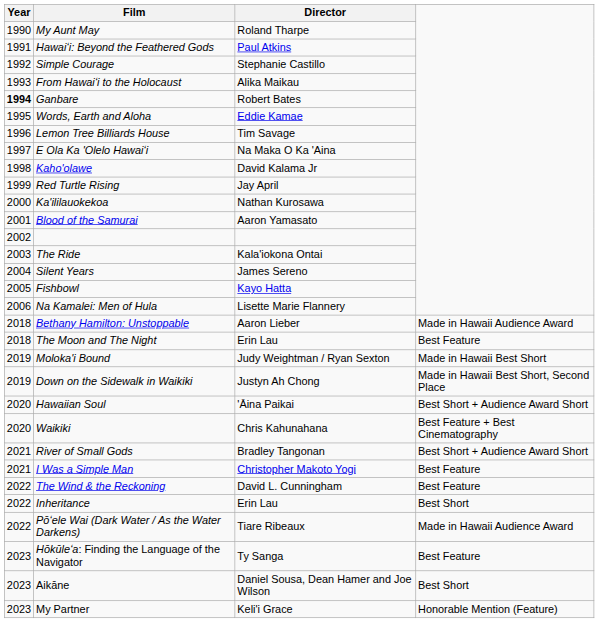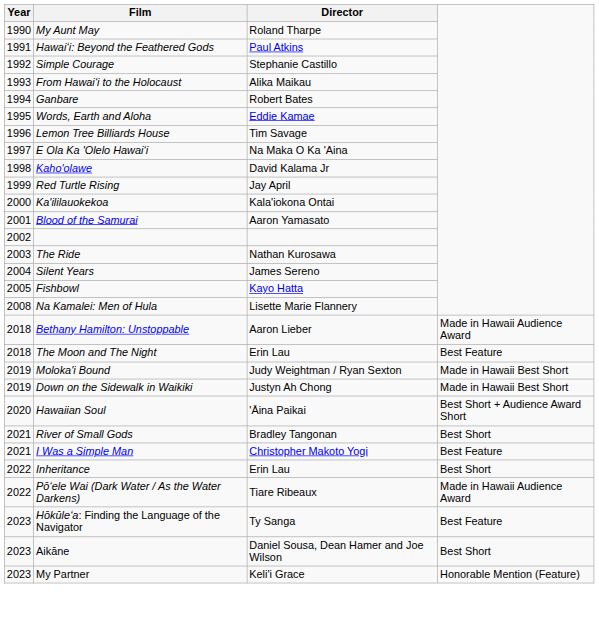Ganbare | Year: bold -> normal
Ka'ililauokekoa | Director: Nathan Kurosawa -> Kala'iokona Ontai
The Ride | Director: Kala'iokona Ontai -> Nathan Kurosawa
Na Kamalei: Men of Hula | Year: 2006 -> 2008
Down on the Sidewalk in Waikiki | column 4: Made in Hawaii Best Short, Second Place -> Made in Hawaii Best Short
- row: 2020 | Waikiki | Chris Kahunahana | Best Feature + Best Cinematography
River of Small Gods | column 4: Best Short + Audience Award Short -> Best Short
- row: 2022 | The Wind & the Reckoning | David L. Cunningham | Best Feature
